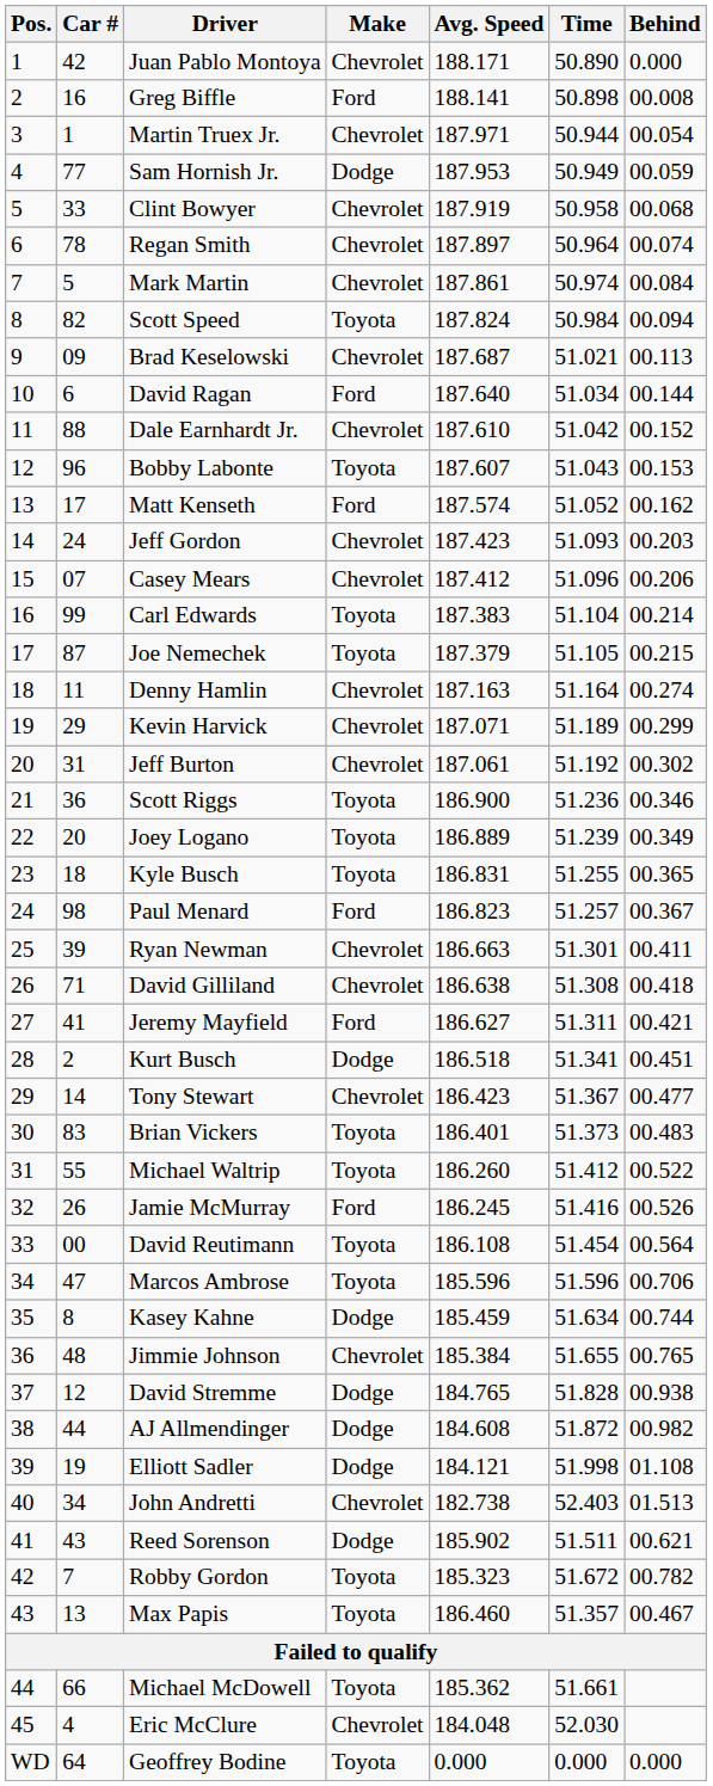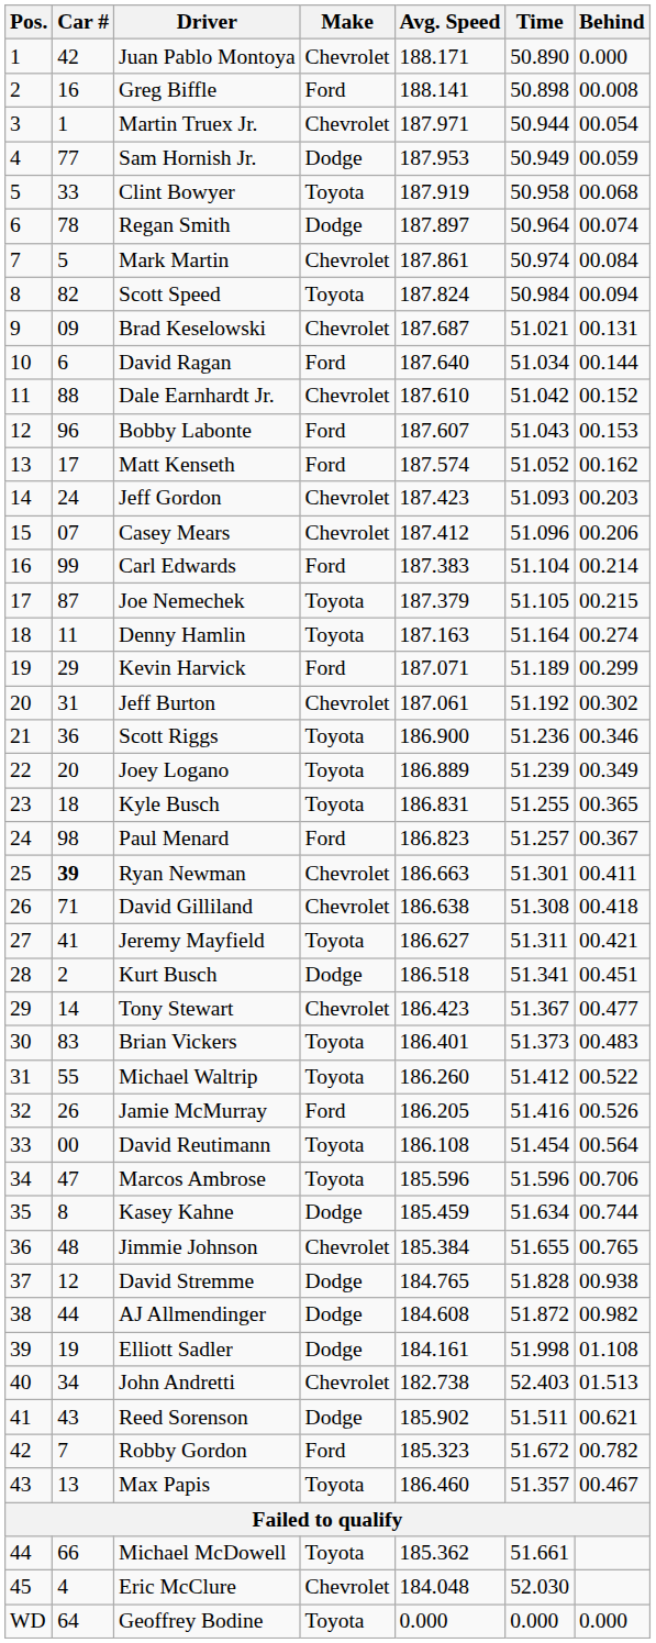Clint Bowyer | Make: Chevrolet -> Toyota
Regan Smith | Make: Chevrolet -> Dodge
Brad Keselowski | Behind: 00.113 -> 00.131
Bobby Labonte | Make: Toyota -> Ford
Carl Edwards | Make: Toyota -> Ford
Denny Hamlin | Make: Chevrolet -> Toyota
Kevin Harvick | Make: Chevrolet -> Ford
Ryan Newman | Car #: normal -> bold
Jeremy Mayfield | Make: Ford -> Toyota
Jamie McMurray | Avg. Speed: 186.245 -> 186.205
Elliott Sadler | Avg. Speed: 184.121 -> 184.161
Robby Gordon | Make: Toyota -> Ford
